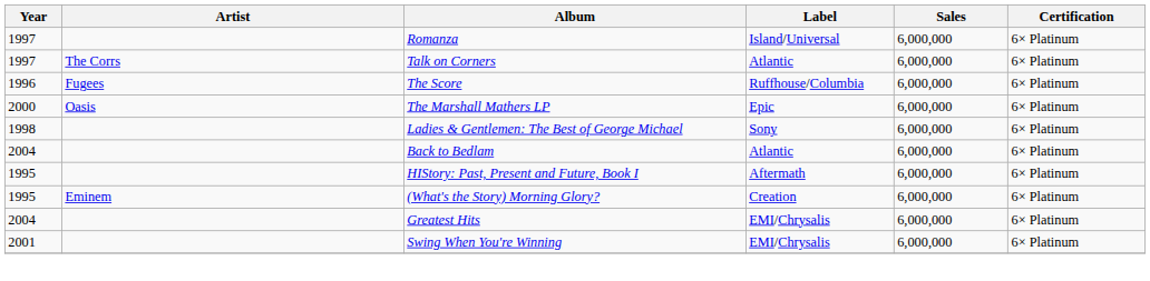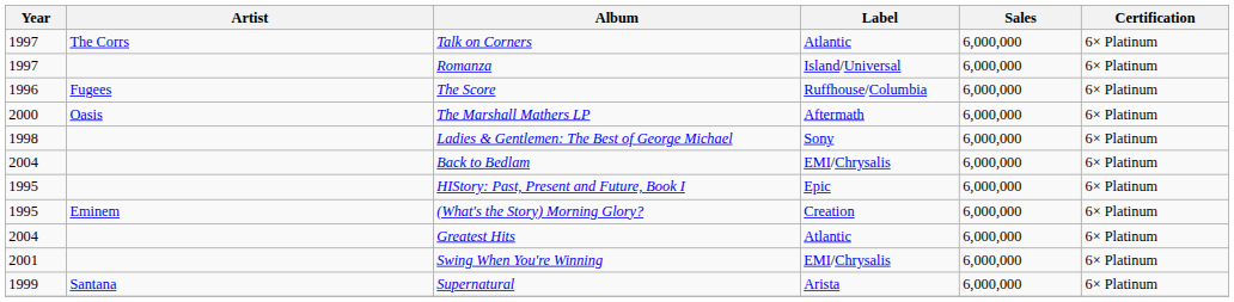rows swapped: Romanza <-> Talk on Corners
The Marshall Mathers LP | Label: Epic -> Aftermath
Back to Bedlam | Label: Atlantic -> EMI/Chrysalis
HIStory: Past, Present and Future, Book I | Label: Aftermath -> Epic
Greatest Hits | Label: EMI/Chrysalis -> Atlantic
+ row: 1999 | Santana | Supernatural | Arista | 6,000,000 | 6× Platinum
